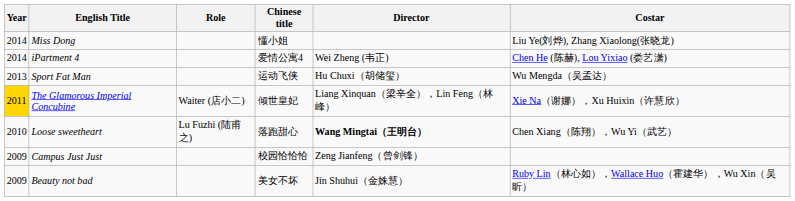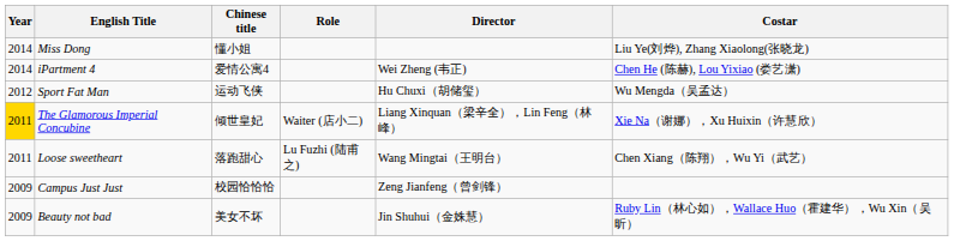columns swapped: Chinese title <-> Role
Sport Fat Man | Year: 2013 -> 2012
Loose sweetheart | Year: 2010 -> 2011
Loose sweetheart | Director: bold -> normal
